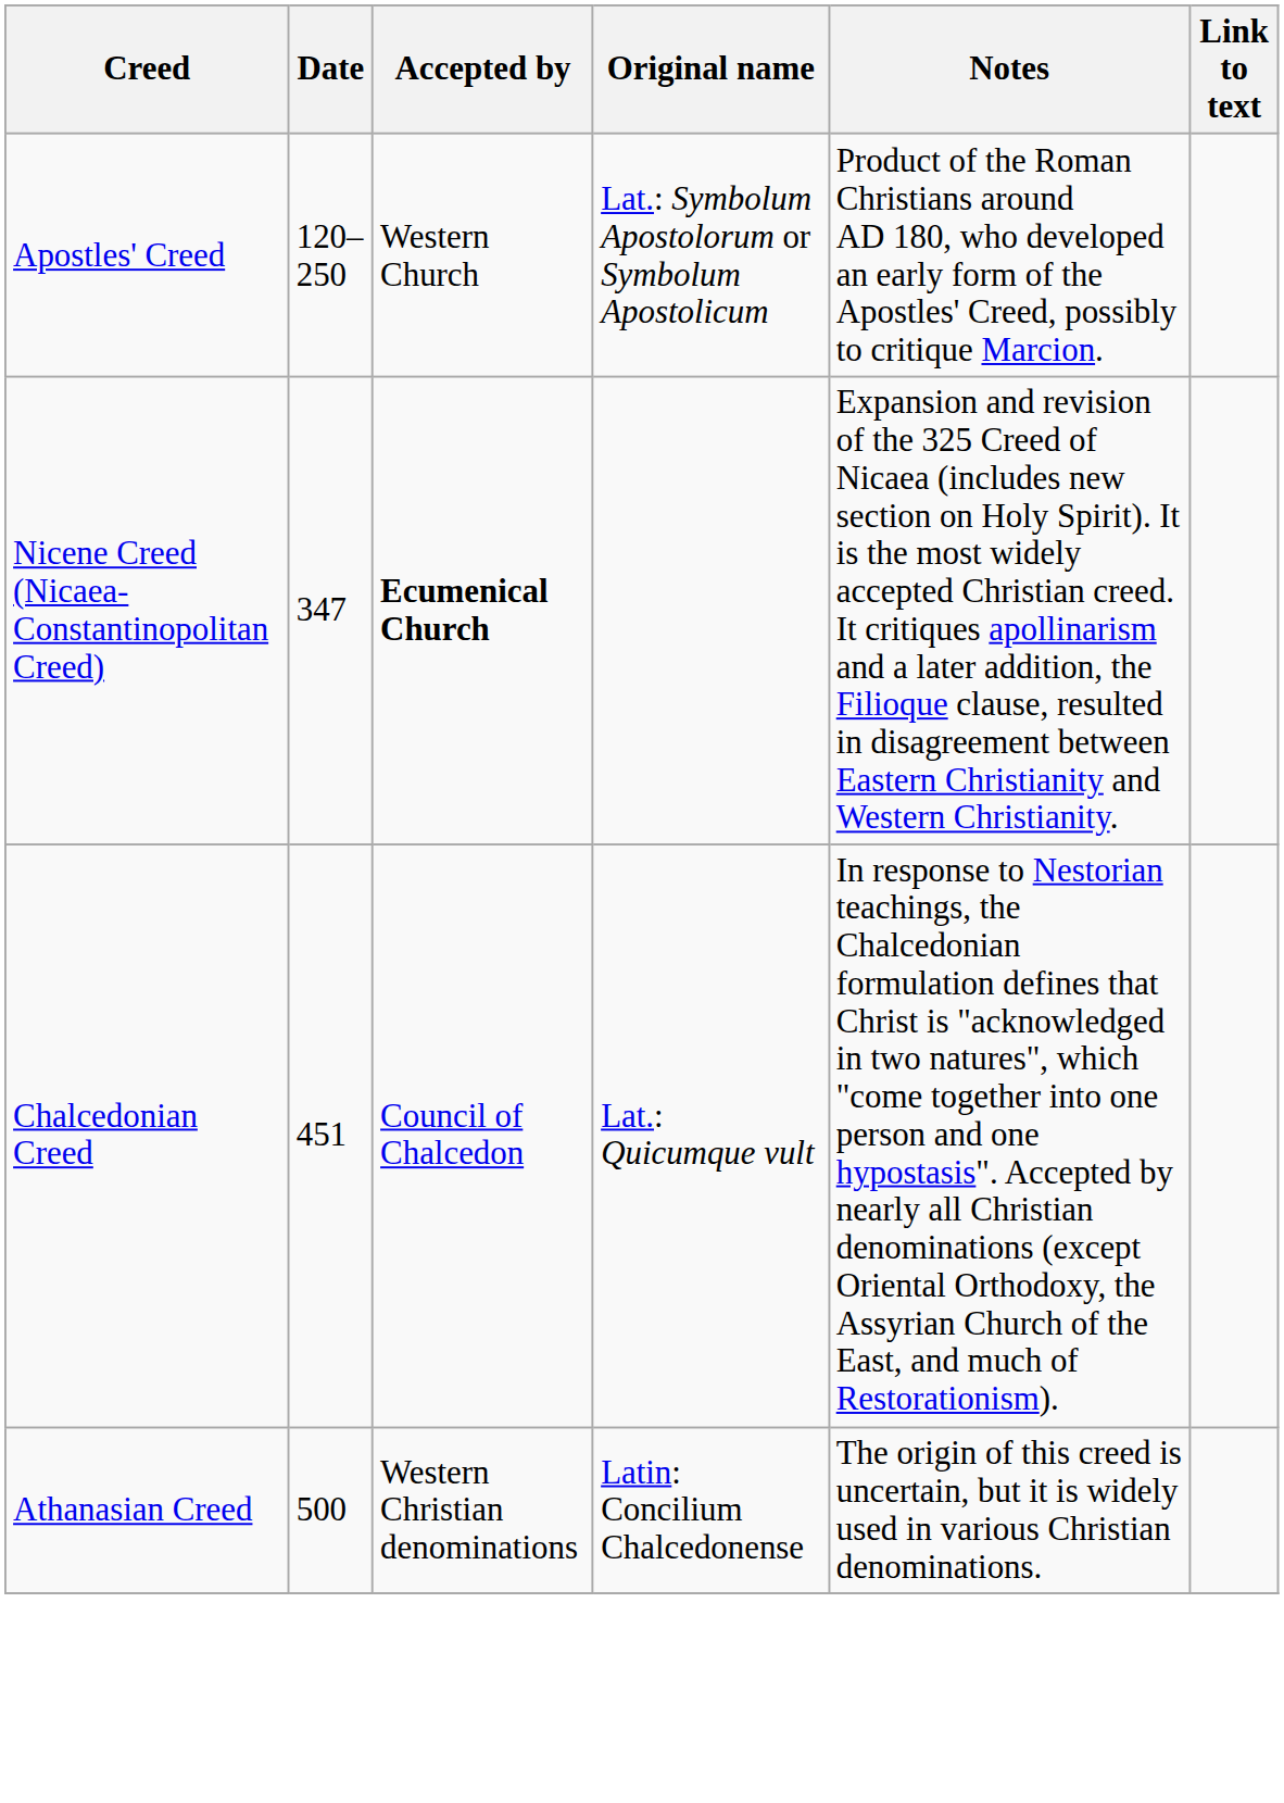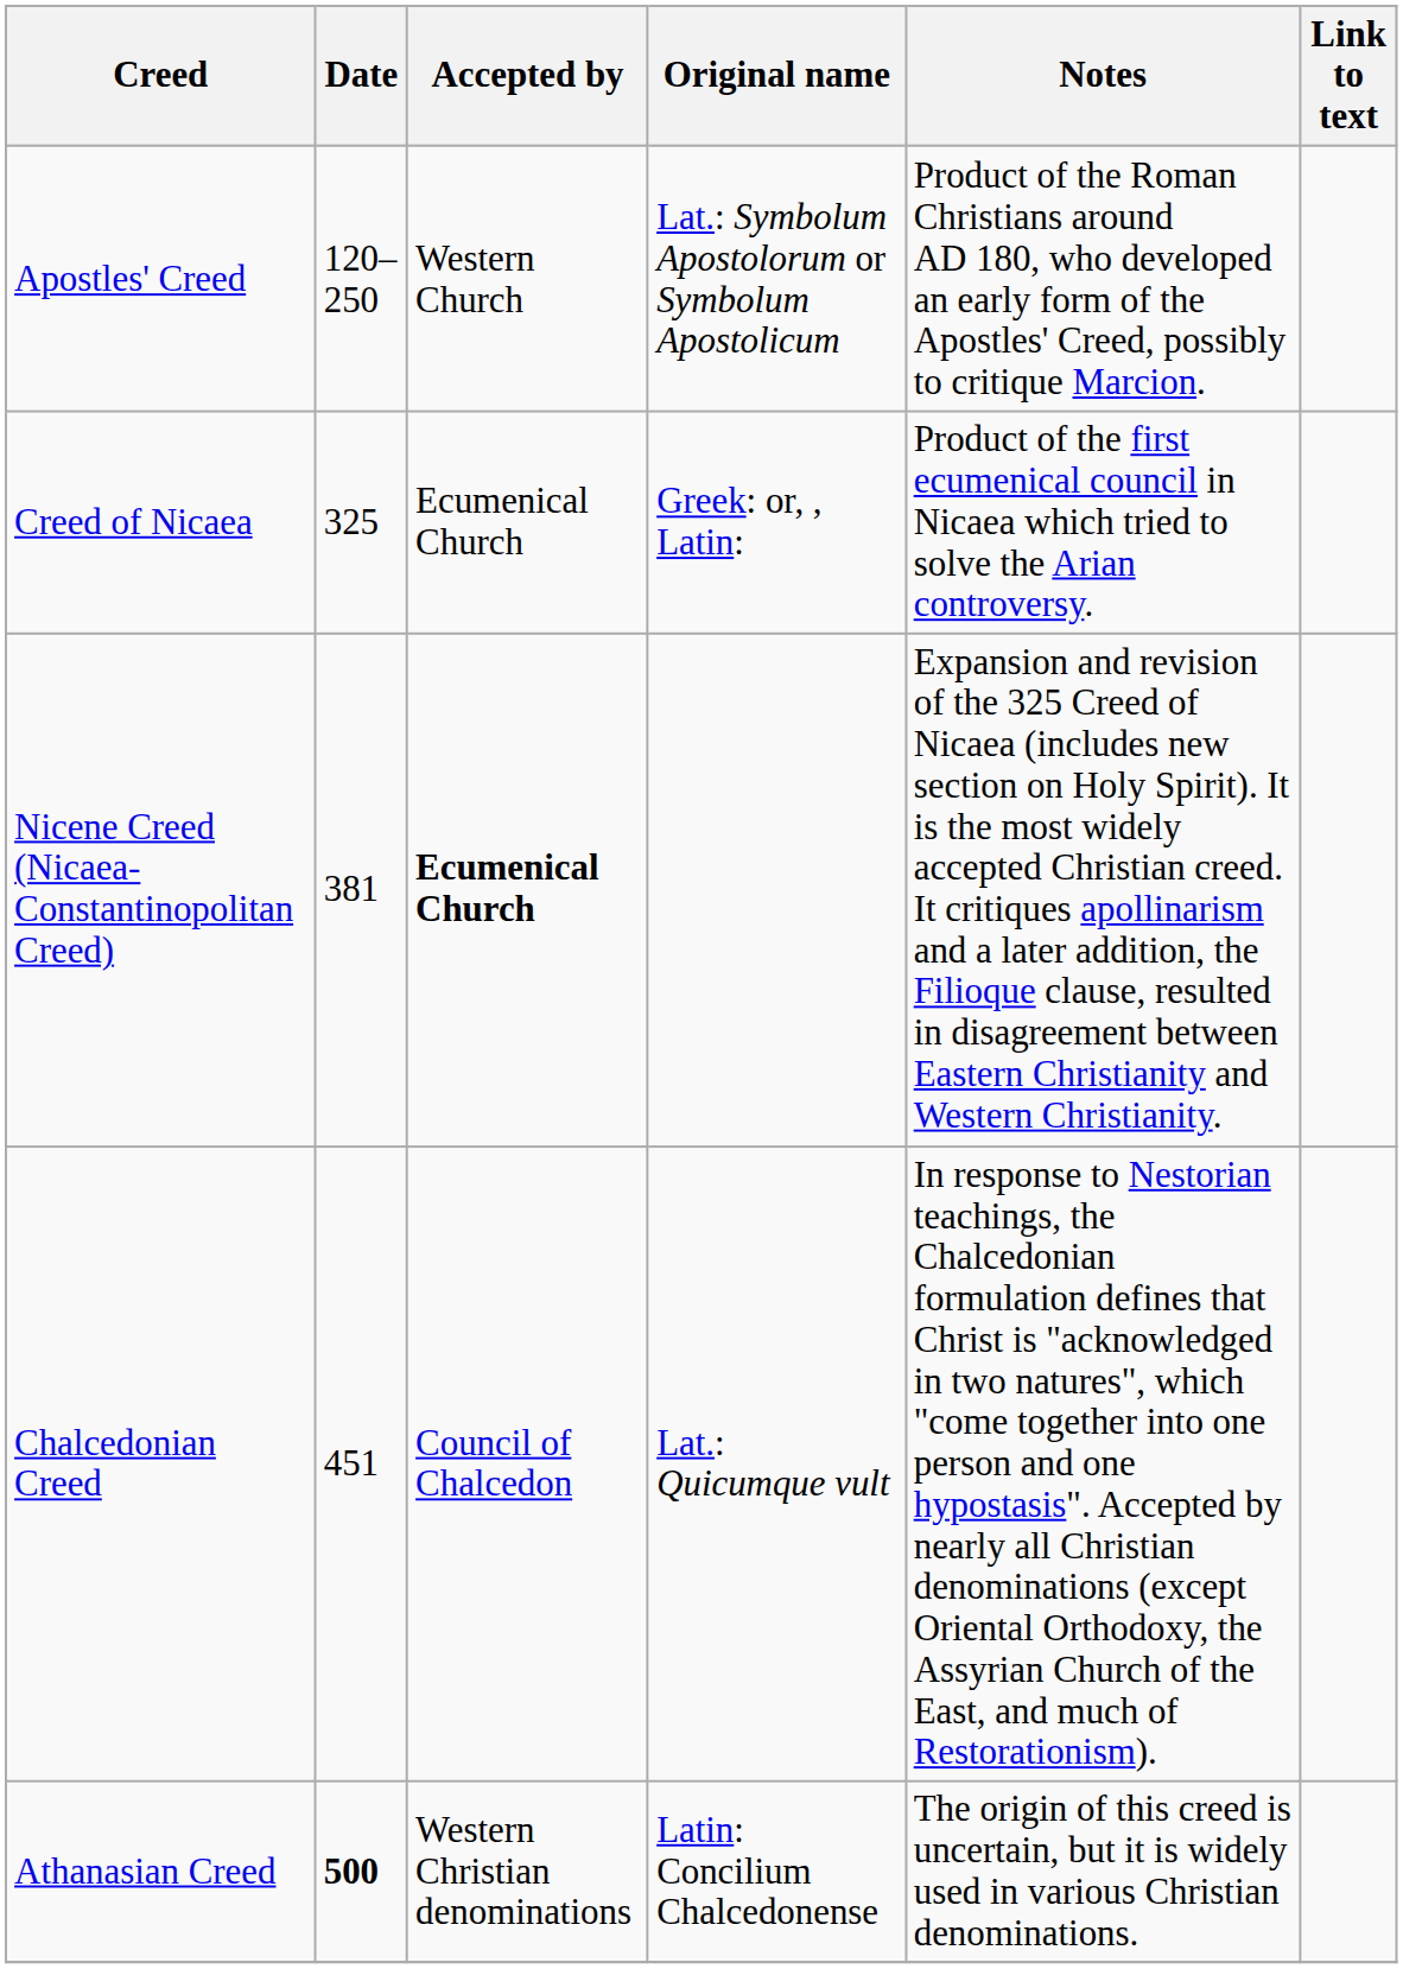+ row: Creed of Nicaea | 325 | Ecumenical Church | Greek: or, , Latin: | Product of the first ecumenical council in Nicaea which tried to solve the Arian controversy.
Nicene Creed (Nicaea-Constantinopolitan Creed) | Date: 347 -> 381
Athanasian Creed | Date: normal -> bold
